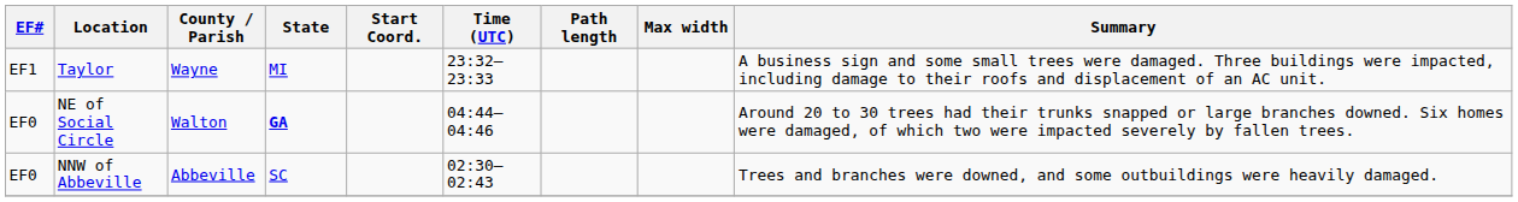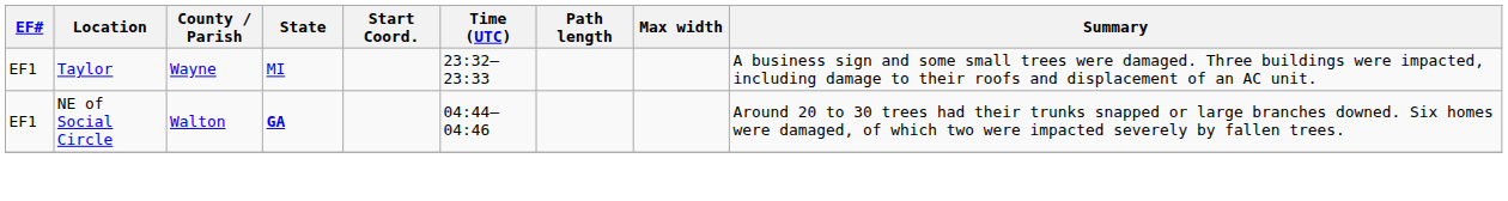NE of Social Circle | EF#: EF0 -> EF1
- row: EF0 | NNW of Abbeville | Abbeville | SC | 02:30–02:43 | Trees and branches were downed, and some outbuildings were heavily damaged.
